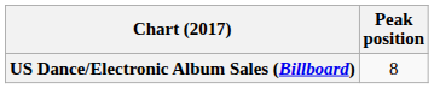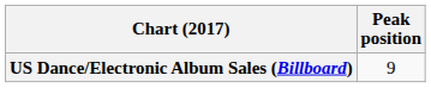US Dance/Electronic Album Sales (Billboard) | Peak position: 8 -> 9
